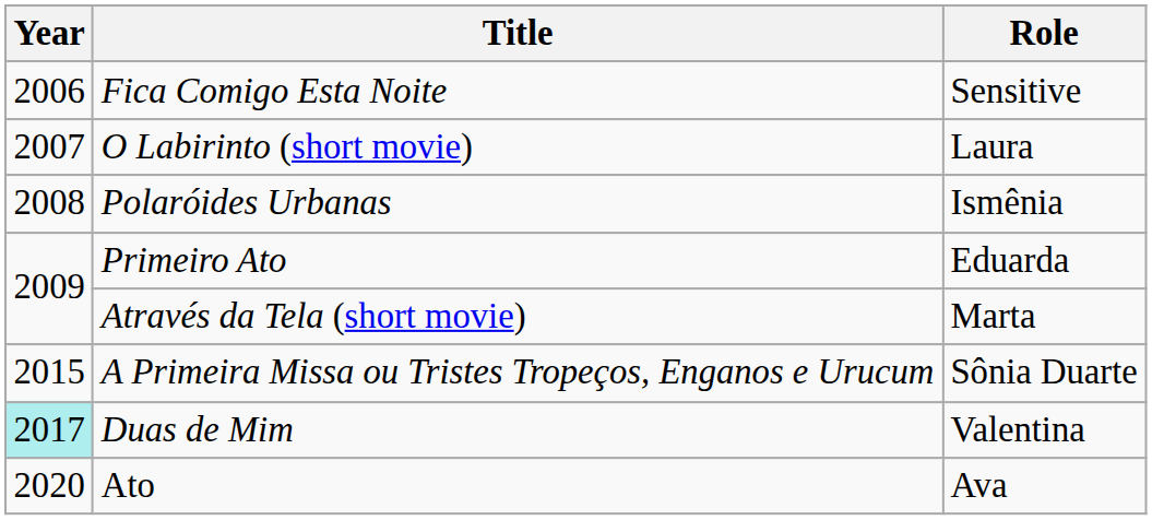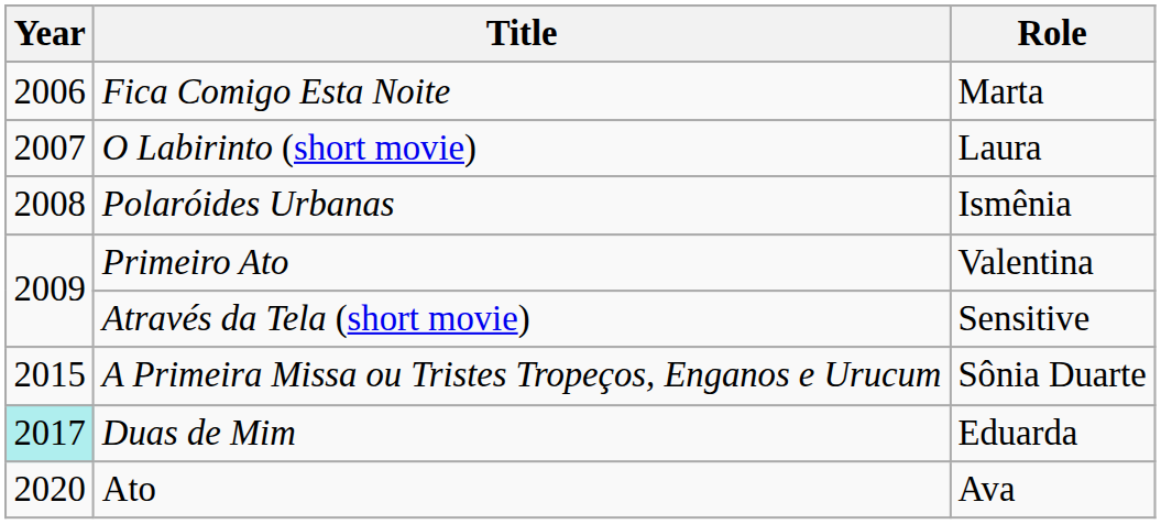Fica Comigo Esta Noite | Role: Sensitive -> Marta
Primeiro Ato | Role: Eduarda -> Valentina
Através da Tela (short movie) | Role: Marta -> Sensitive
Duas de Mim | Role: Valentina -> Eduarda
